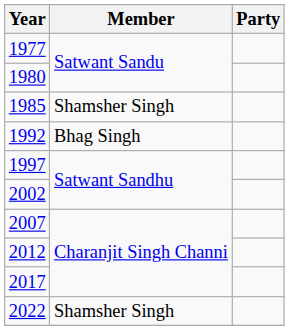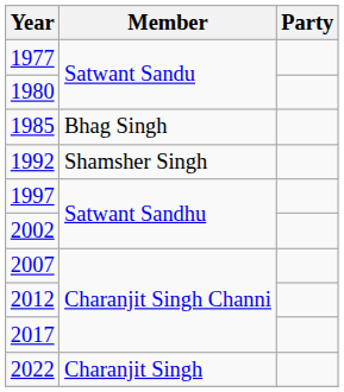1985 | Member: Shamsher Singh -> Bhag Singh
1992 | Member: Bhag Singh -> Shamsher Singh
2022 | Member: Shamsher Singh -> Charanjit Singh
